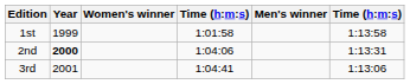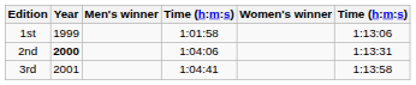columns swapped: Men's winner <-> Women's winner
1st | column 6: 1:13:58 -> 1:13:06
3rd | column 6: 1:13:06 -> 1:13:58
